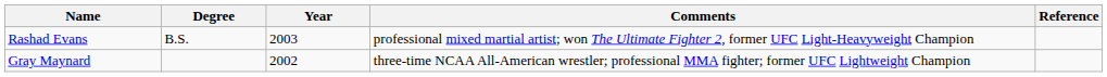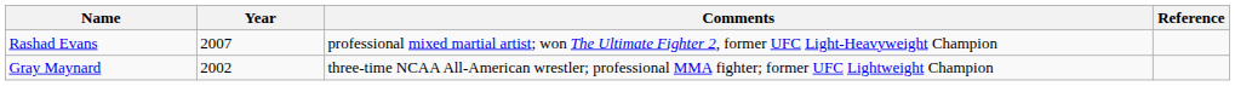- column: Degree | B.S.
Rashad Evans | Year: 2003 -> 2007
